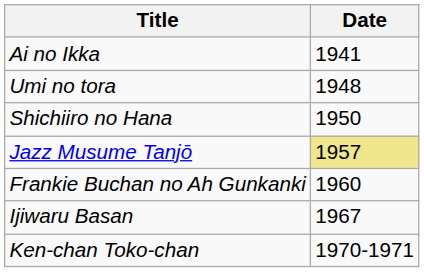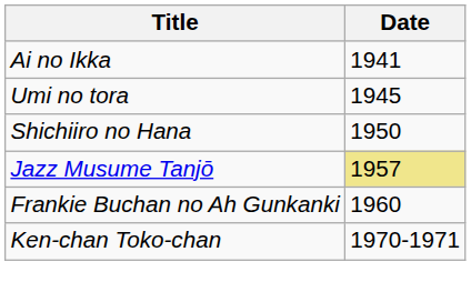Umi no tora | Date: 1948 -> 1945
- row: Ijiwaru Basan | 1967
